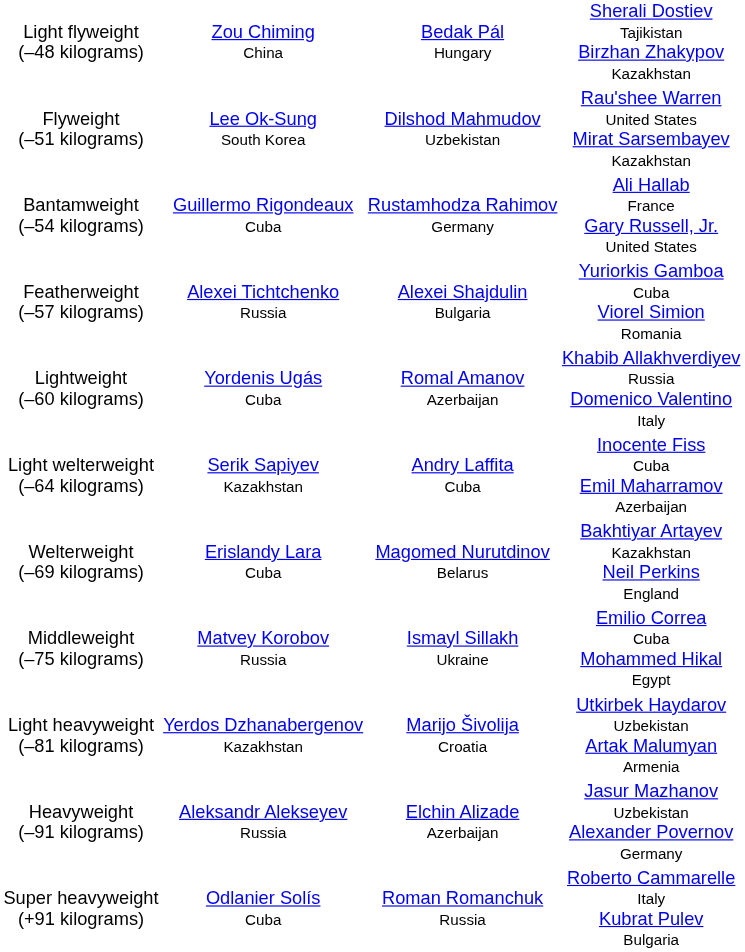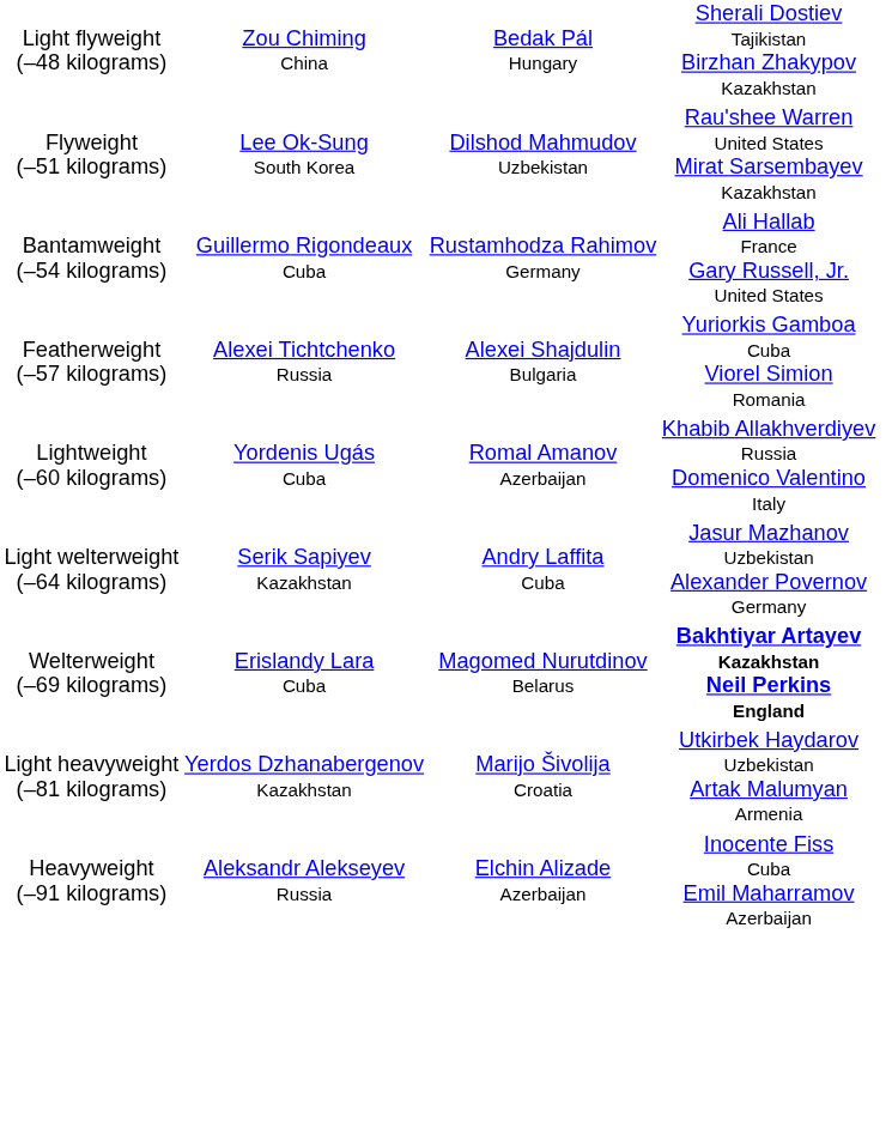Light welterweight (–64 kilograms) | column 4: Inocente Fiss Cuba Emil Maharramov Azerbaijan -> Jasur Mazhanov Uzbekistan Alexander Povernov Germany
Welterweight (–69 kilograms) | column 4: normal -> bold
- row: Middleweight (–75 kilograms) | Matvey Korobov Russia | Ismayl Sillakh Ukraine | Emilio Correa Cuba Mohammed Hikal Egypt
Heavyweight (–91 kilograms) | column 4: Jasur Mazhanov Uzbekistan Alexander Povernov Germany -> Inocente Fiss Cuba Emil Maharramov Azerbaijan
- row: Super heavyweight (+91 kilograms) | Odlanier Solís Cuba | Roman Romanchuk Russia | Roberto Cammarelle Italy Kubrat Pulev Bulgaria
